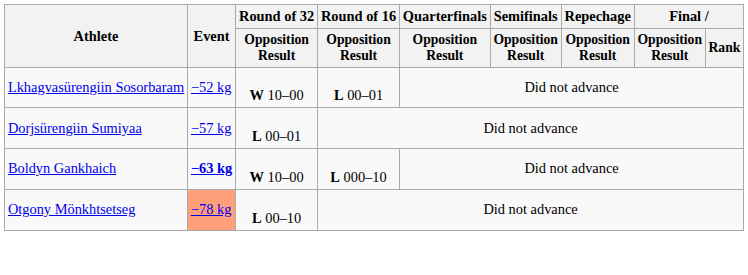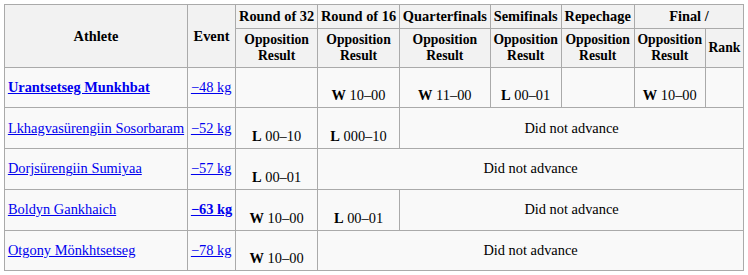+ row: Urantsetseg Munkhbat | −48 kg | W 10–00 | W 11–00 | L 00–01 | W 10–00
Lkhagvasürengiin Sosorbaram | Round of 32 / Opposition Result: W 10–00 -> L 00–10
Lkhagvasürengiin Sosorbaram | Round of 16 / Opposition Result: L 00–01 -> L 000–10
Boldyn Gankhaich | Round of 16 / Opposition Result: L 000–10 -> L 00–01
Otgony Mönkhtsetseg | Event: lightsalmon background -> no background
Otgony Mönkhtsetseg | Round of 32 / Opposition Result: L 00–10 -> W 10–00
